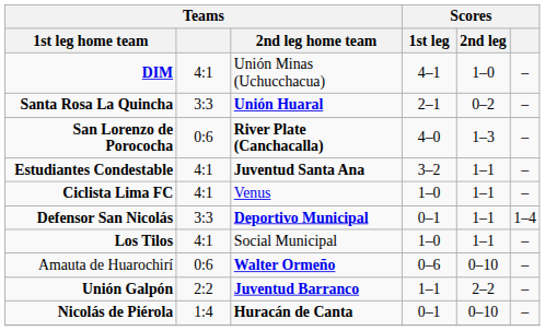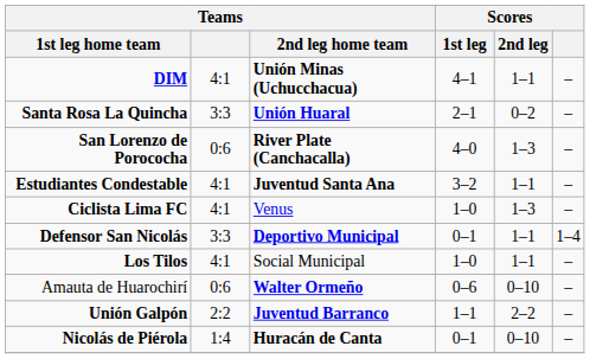DIM | Teams / 2nd leg home team: normal -> bold
DIM | Scores / 2nd leg: 1–0 -> 1–1
Ciclista Lima FC | Scores / 2nd leg: 1–1 -> 1–3
